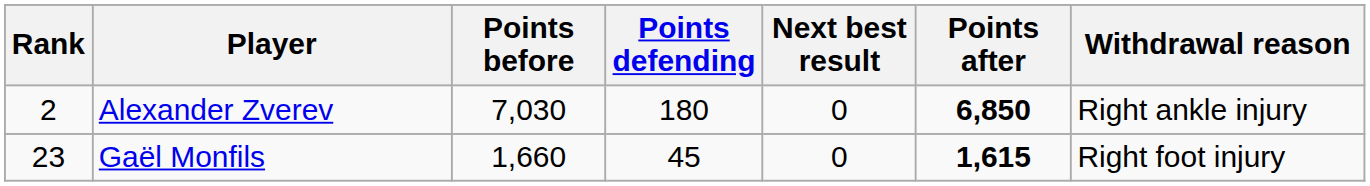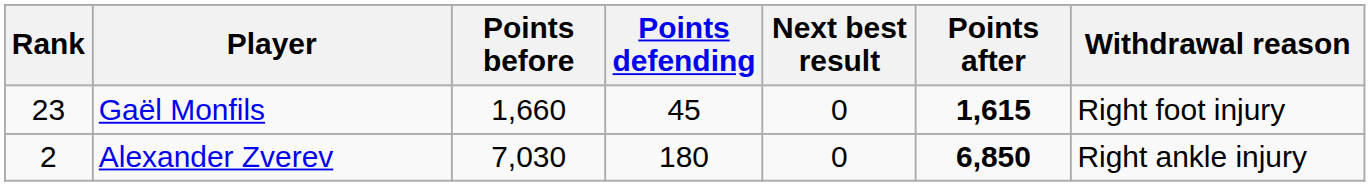rows swapped: Alexander Zverev <-> Gaël Monfils
